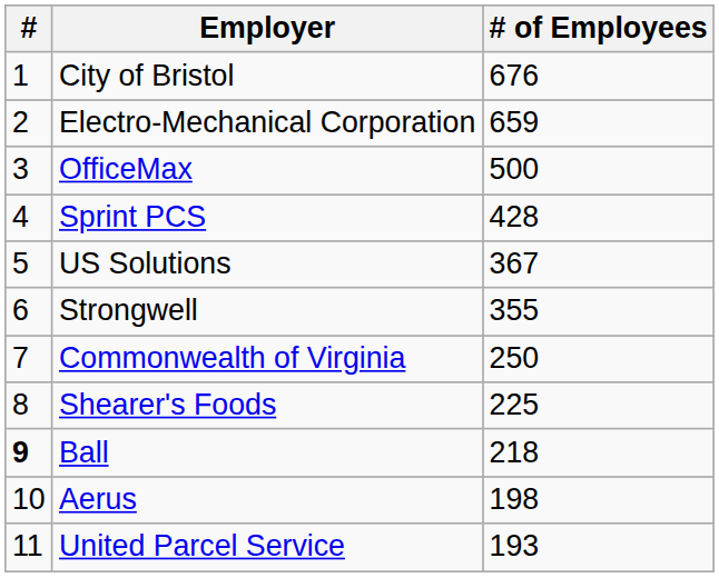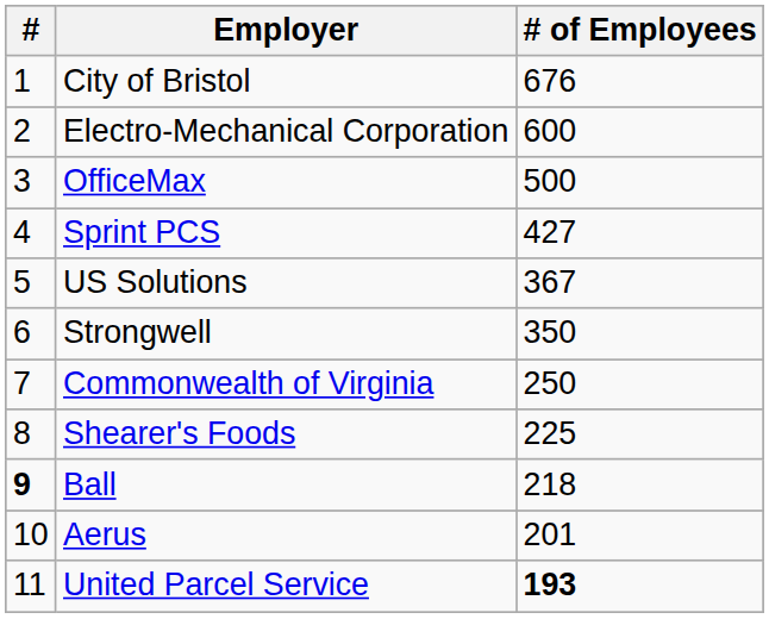Electro-Mechanical Corporation | # of Employees: 659 -> 600
Sprint PCS | # of Employees: 428 -> 427
Strongwell | # of Employees: 355 -> 350
Aerus | # of Employees: 198 -> 201
United Parcel Service | # of Employees: normal -> bold
